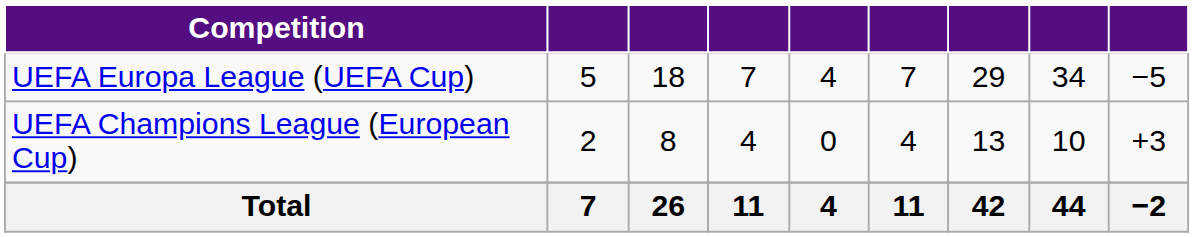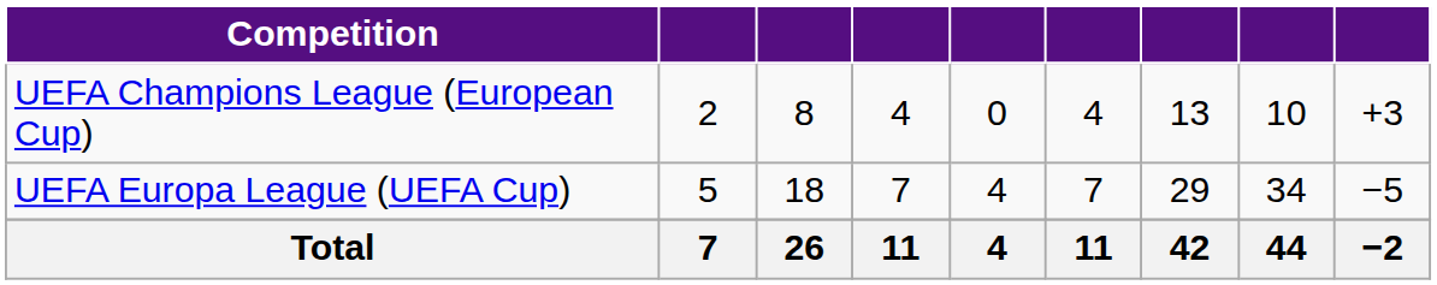rows swapped: UEFA Champions League (European Cup) <-> UEFA Europa League (UEFA Cup)
